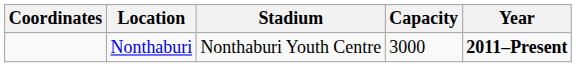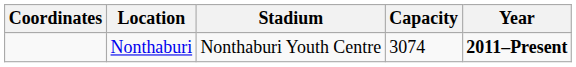Nonthaburi | Capacity: 3000 -> 3074
